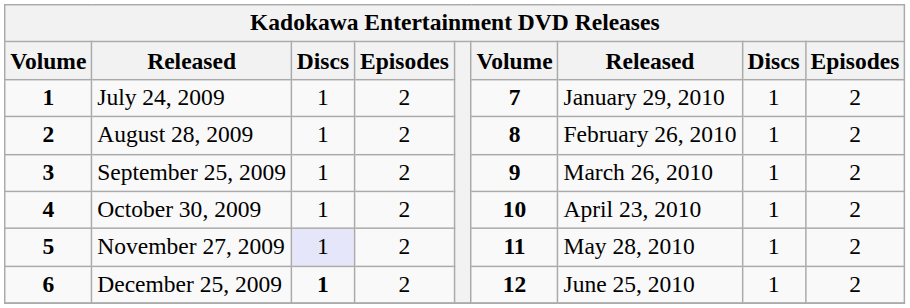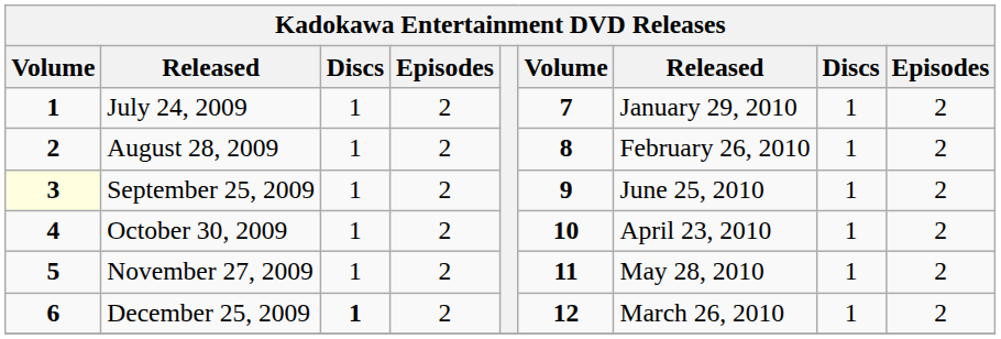September 25, 2009 | column 1: no background -> lightyellow background
September 25, 2009 | column 7: March 26, 2010 -> June 25, 2010
November 27, 2009 | column 3: lavender background -> no background
December 25, 2009 | column 7: June 25, 2010 -> March 26, 2010
